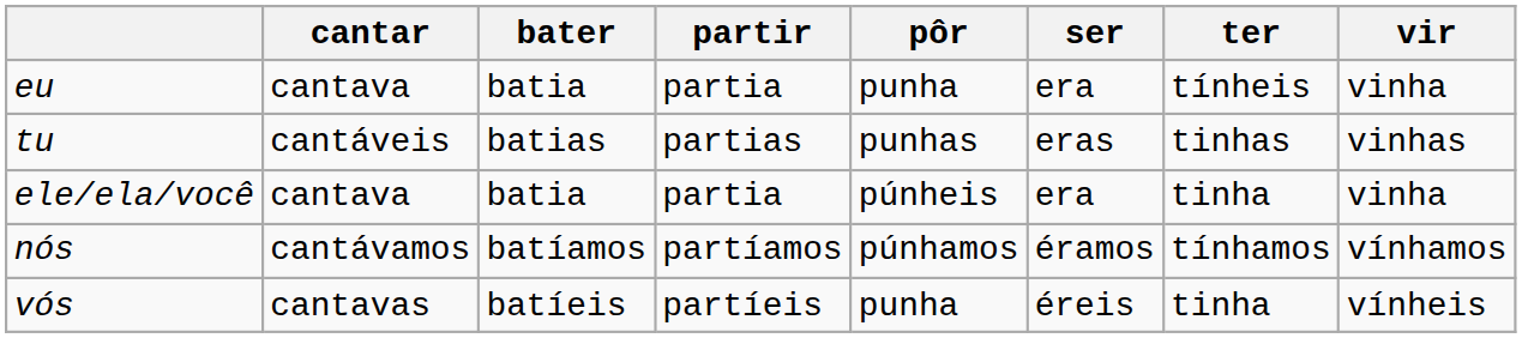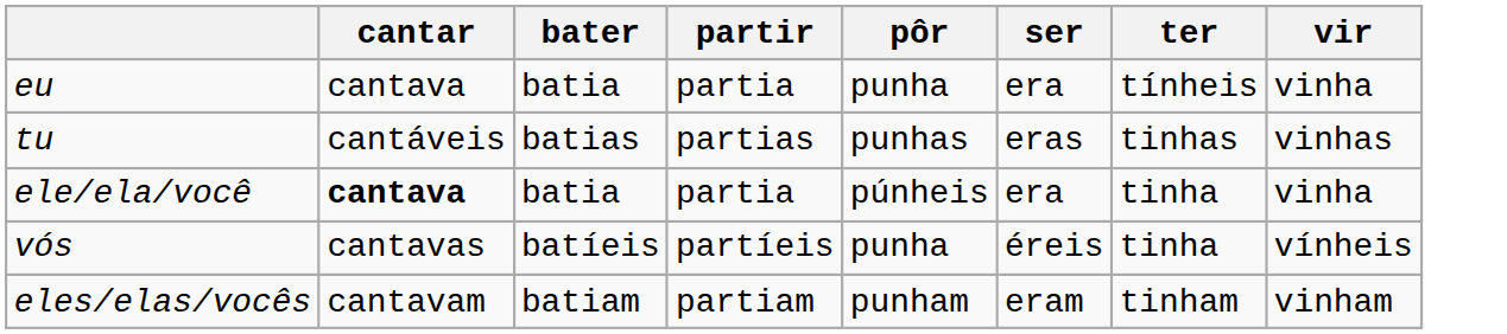ele/ela/você | cantar: normal -> bold
- row: nós | cantávamos | batíamos | partíamos | púnhamos | éramos | tínhamos | vínhamos
+ row: eles/elas/vocês | cantavam | batiam | partiam | punham | eram | tinham | vinham
